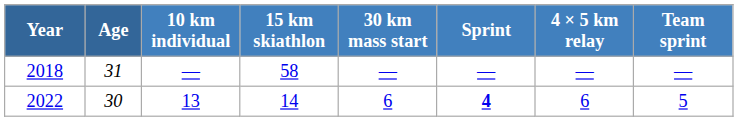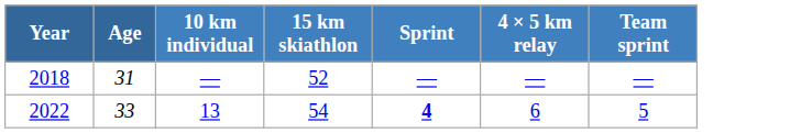- column: 30 km mass start | — | 6
2018 | 15 km skiathlon: 58 -> 52
2022 | Age: 30 -> 33
2022 | 15 km skiathlon: 14 -> 54
